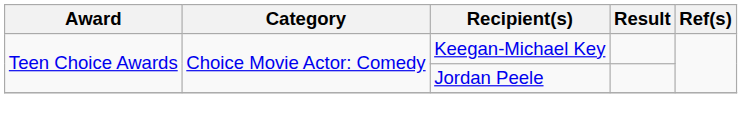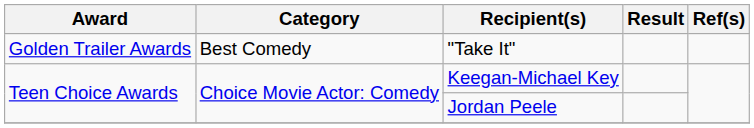+ row: Golden Trailer Awards | Best Comedy | "Take It"
